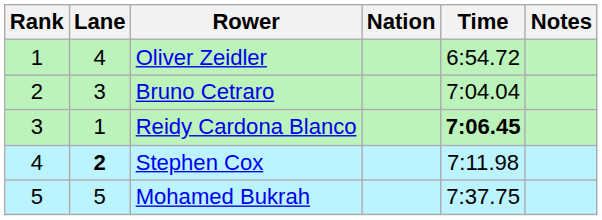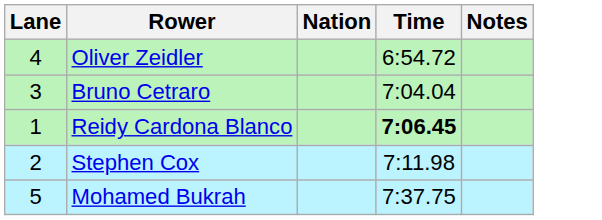- column: Rank | 1 | 2 | 3 | 4 | 5
Stephen Cox | Lane: bold -> normal
